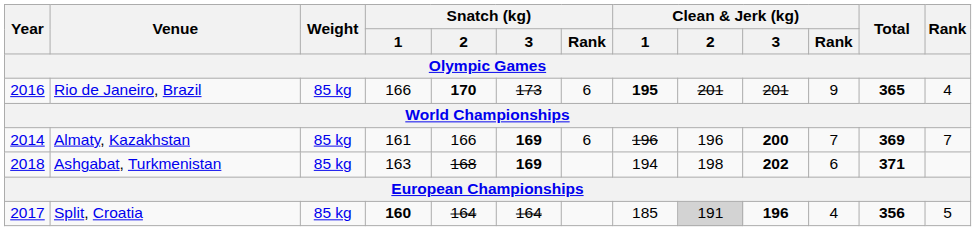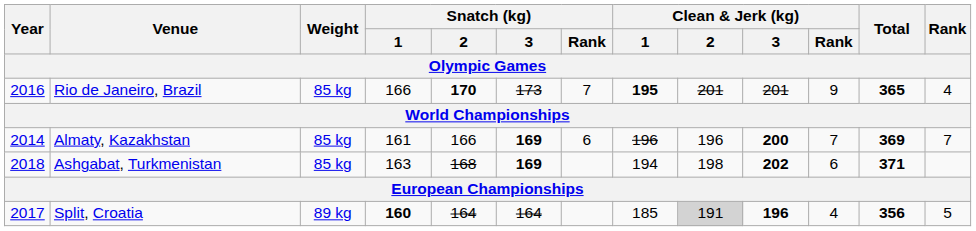Rio de Janeiro, Brazil | Snatch (kg) / Rank: 6 -> 7
Split, Croatia | Weight: 85 kg -> 89 kg
